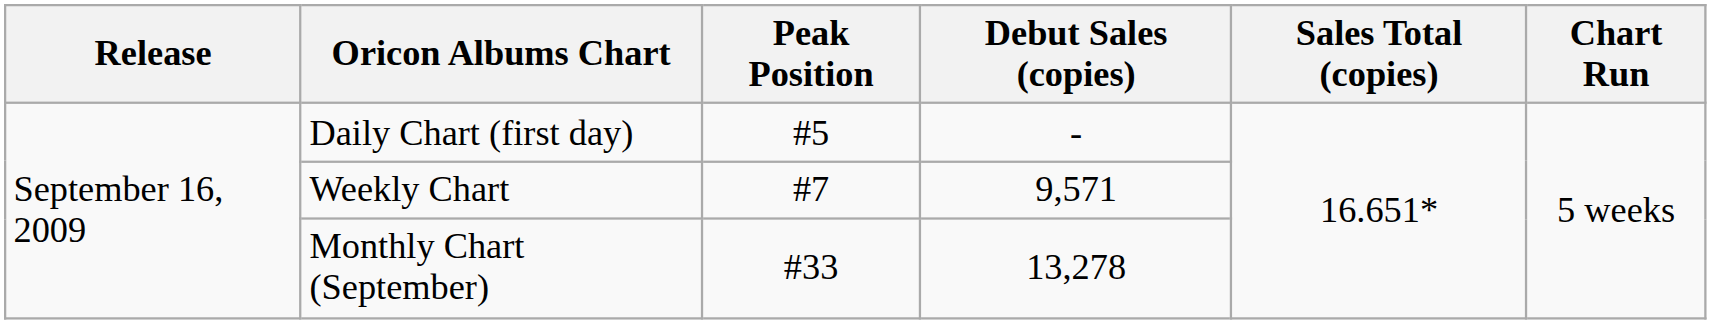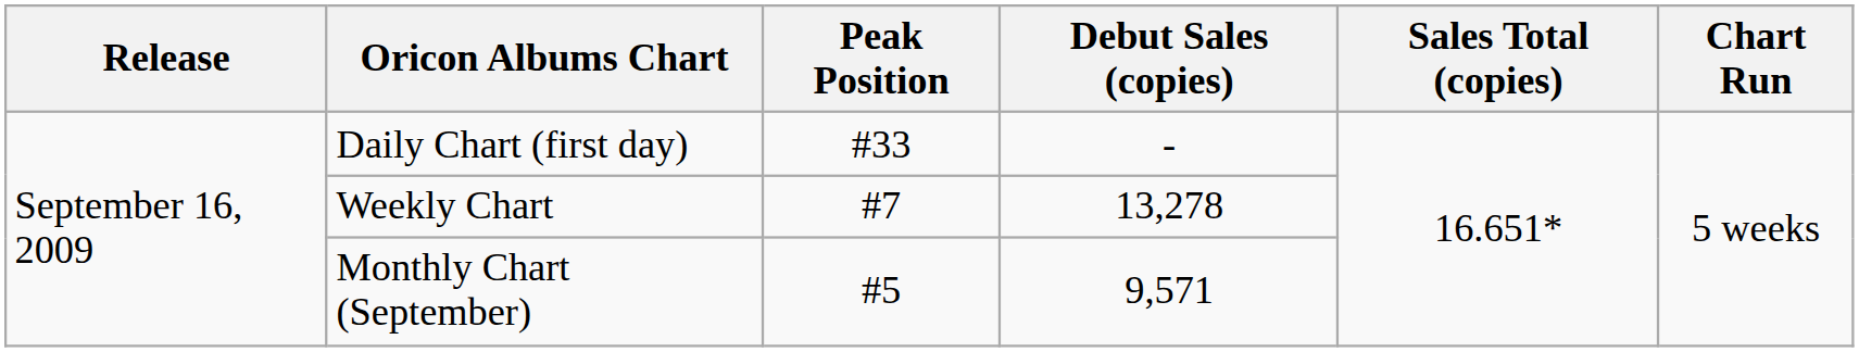Daily Chart (first day) | Peak Position: #5 -> #33
Weekly Chart | Debut Sales (copies): 9,571 -> 13,278
Monthly Chart (September) | Peak Position: #33 -> #5
Monthly Chart (September) | Debut Sales (copies): 13,278 -> 9,571
